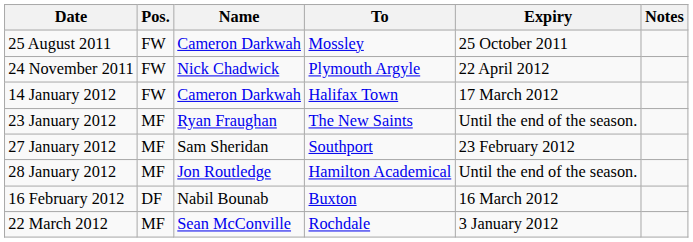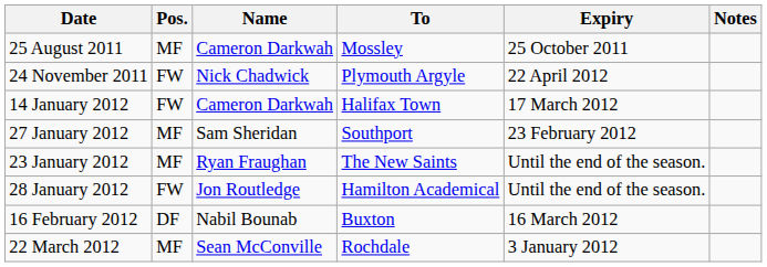25 August 2011 | Pos.: FW -> MF
rows swapped: 23 January 2012 <-> 27 January 2012
28 January 2012 | Pos.: MF -> FW
